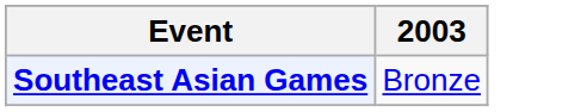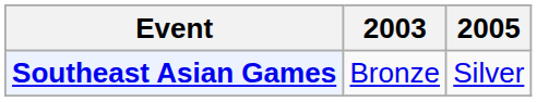+ column: 2005 | Silver
